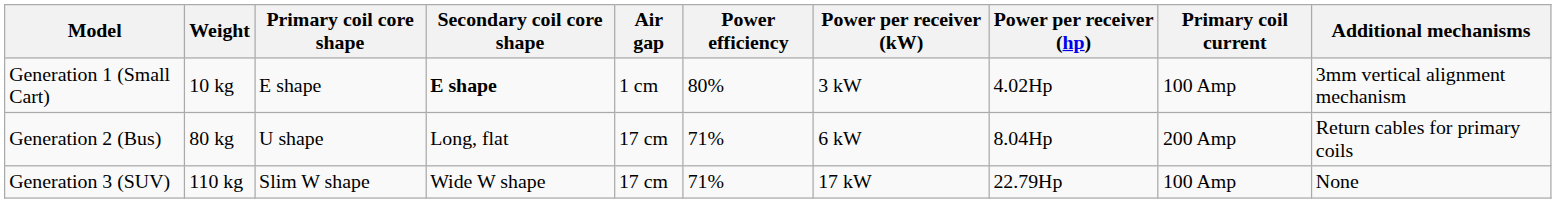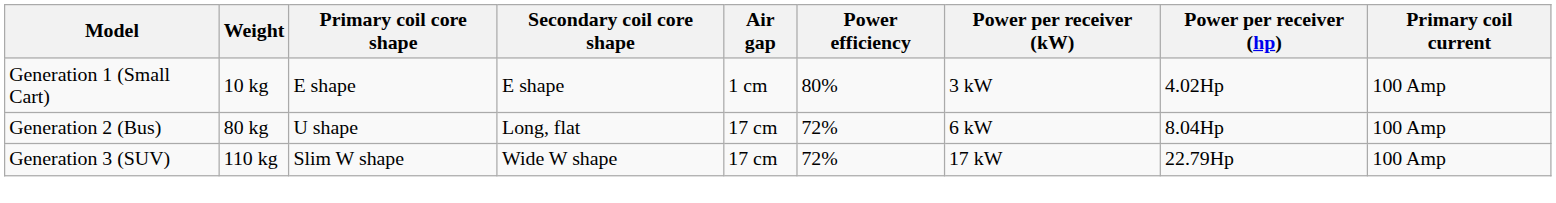- column: Additional mechanisms | 3mm vertical alignment mechanism | Return cables for primary coils | None
Generation 1 (Small Cart) | Secondary coil core shape: bold -> normal
Generation 2 (Bus) | Power efficiency: 71% -> 72%
Generation 2 (Bus) | Primary coil current: 200 Amp -> 100 Amp
Generation 3 (SUV) | Power efficiency: 71% -> 72%
